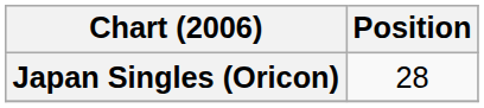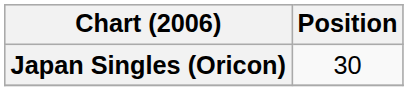Japan Singles (Oricon) | Position: 28 -> 30
